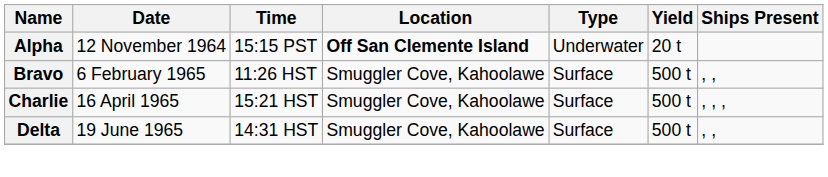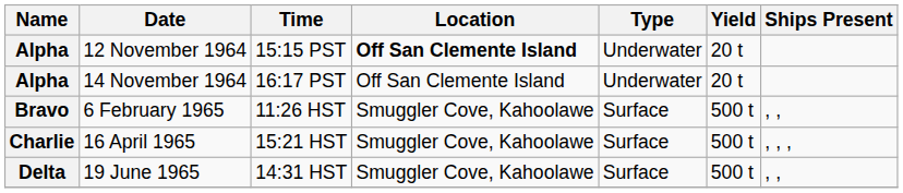+ row: Alpha | 14 November 1964 | 16:17 PST | Off San Clemente Island | Underwater | 20 t
